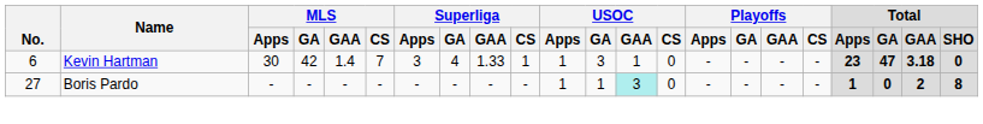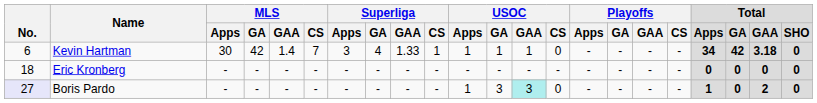Kevin Hartman | USOC / GA: 3 -> 1
Kevin Hartman | Total / Apps: 23 -> 34
Kevin Hartman | Total / GA: 47 -> 42
+ row: 18 | Eric Kronberg | - | - | - | - | - | - | - | - | - | - | - | - | - | - | - | - | 0 | 0 | 0 | 0
Boris Pardo | No.: no background -> lavender background
Boris Pardo | USOC / GA: 1 -> 3
Boris Pardo | Total / SHO: 8 -> 0
